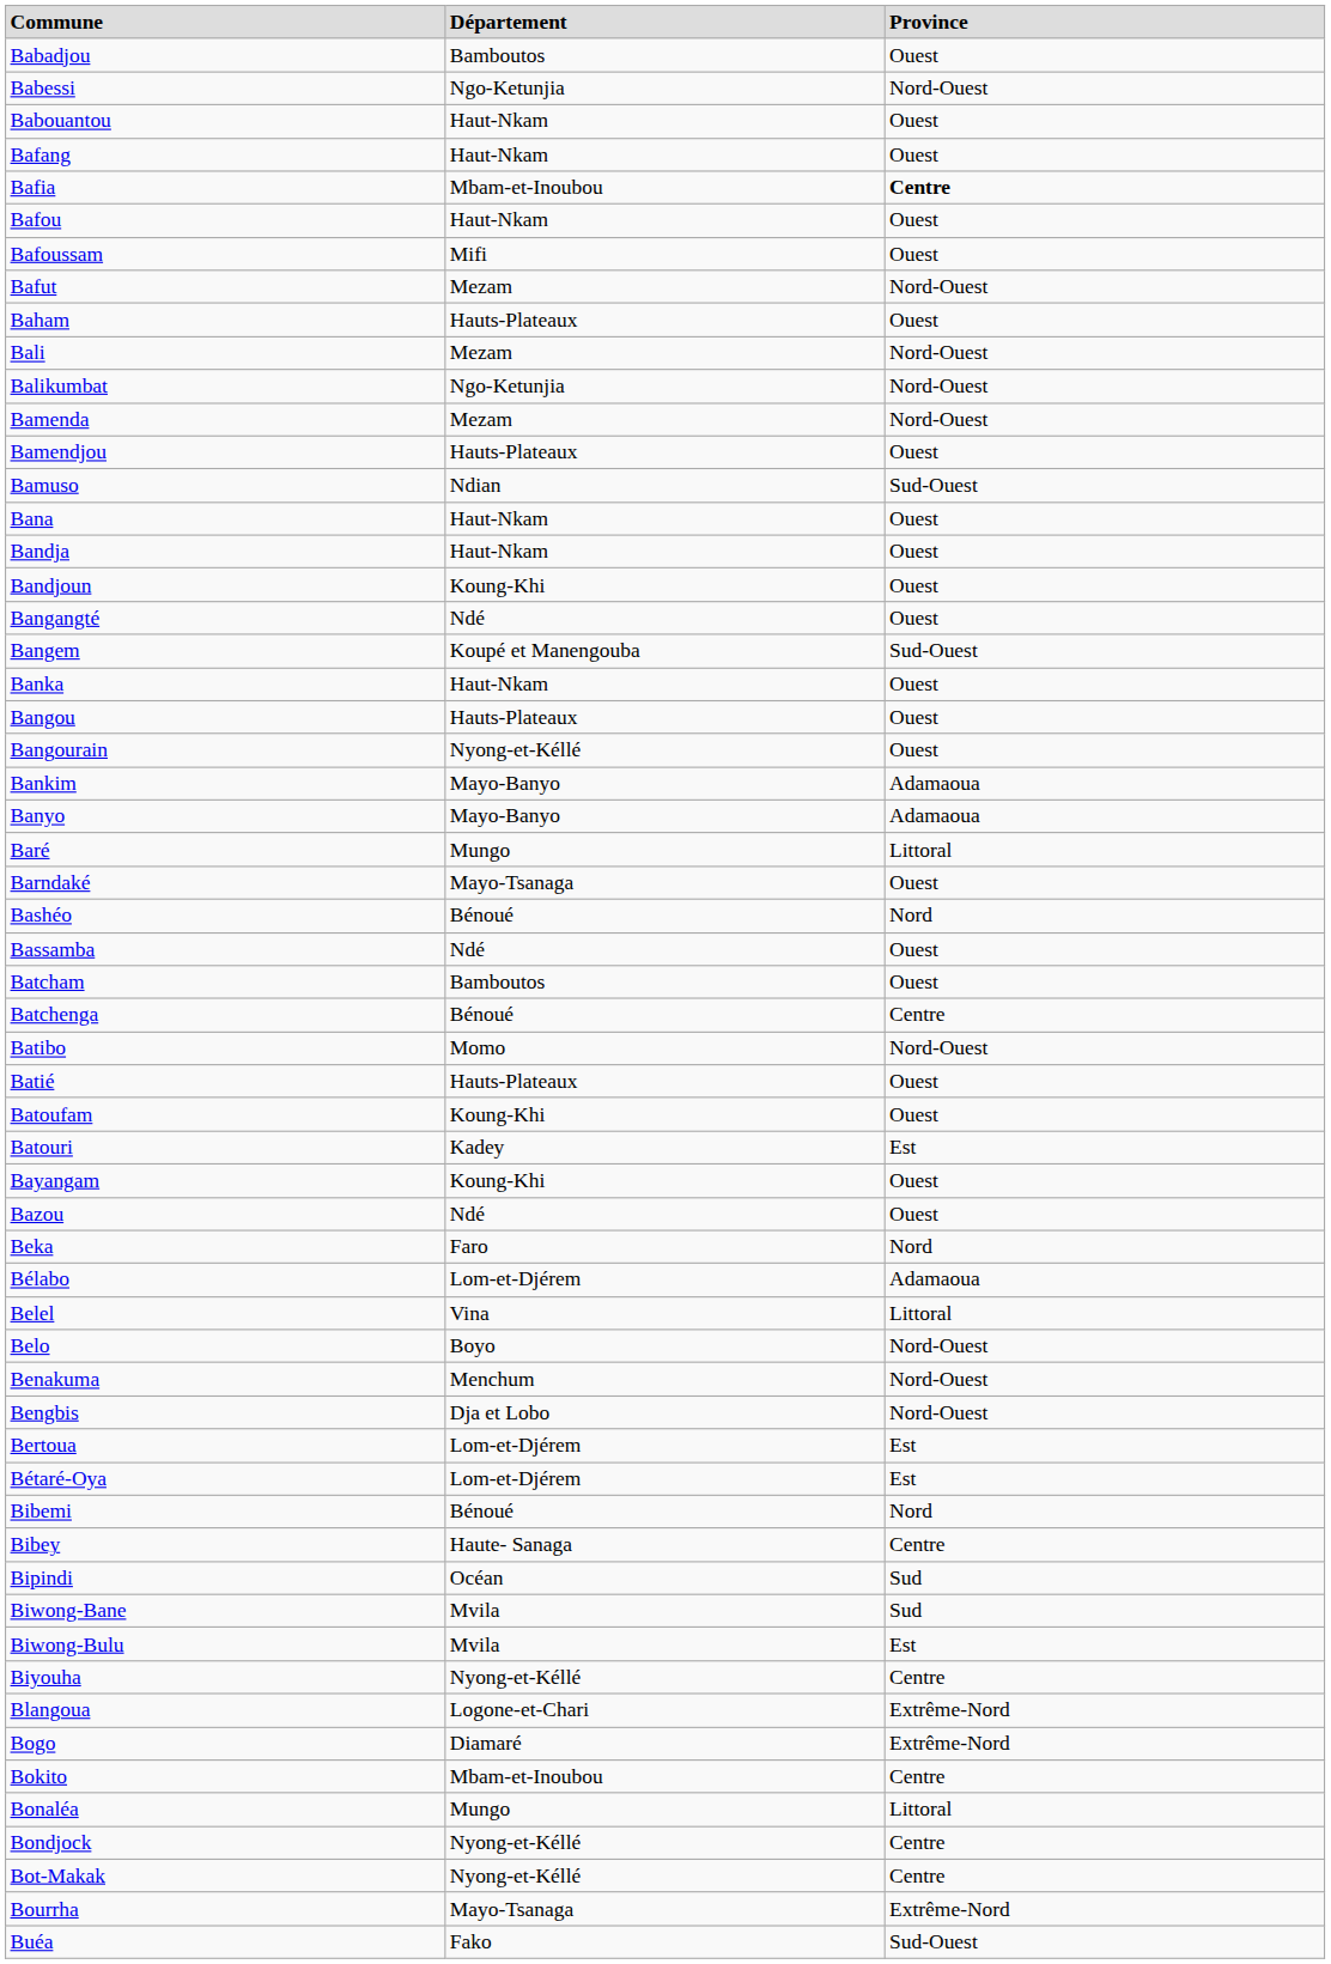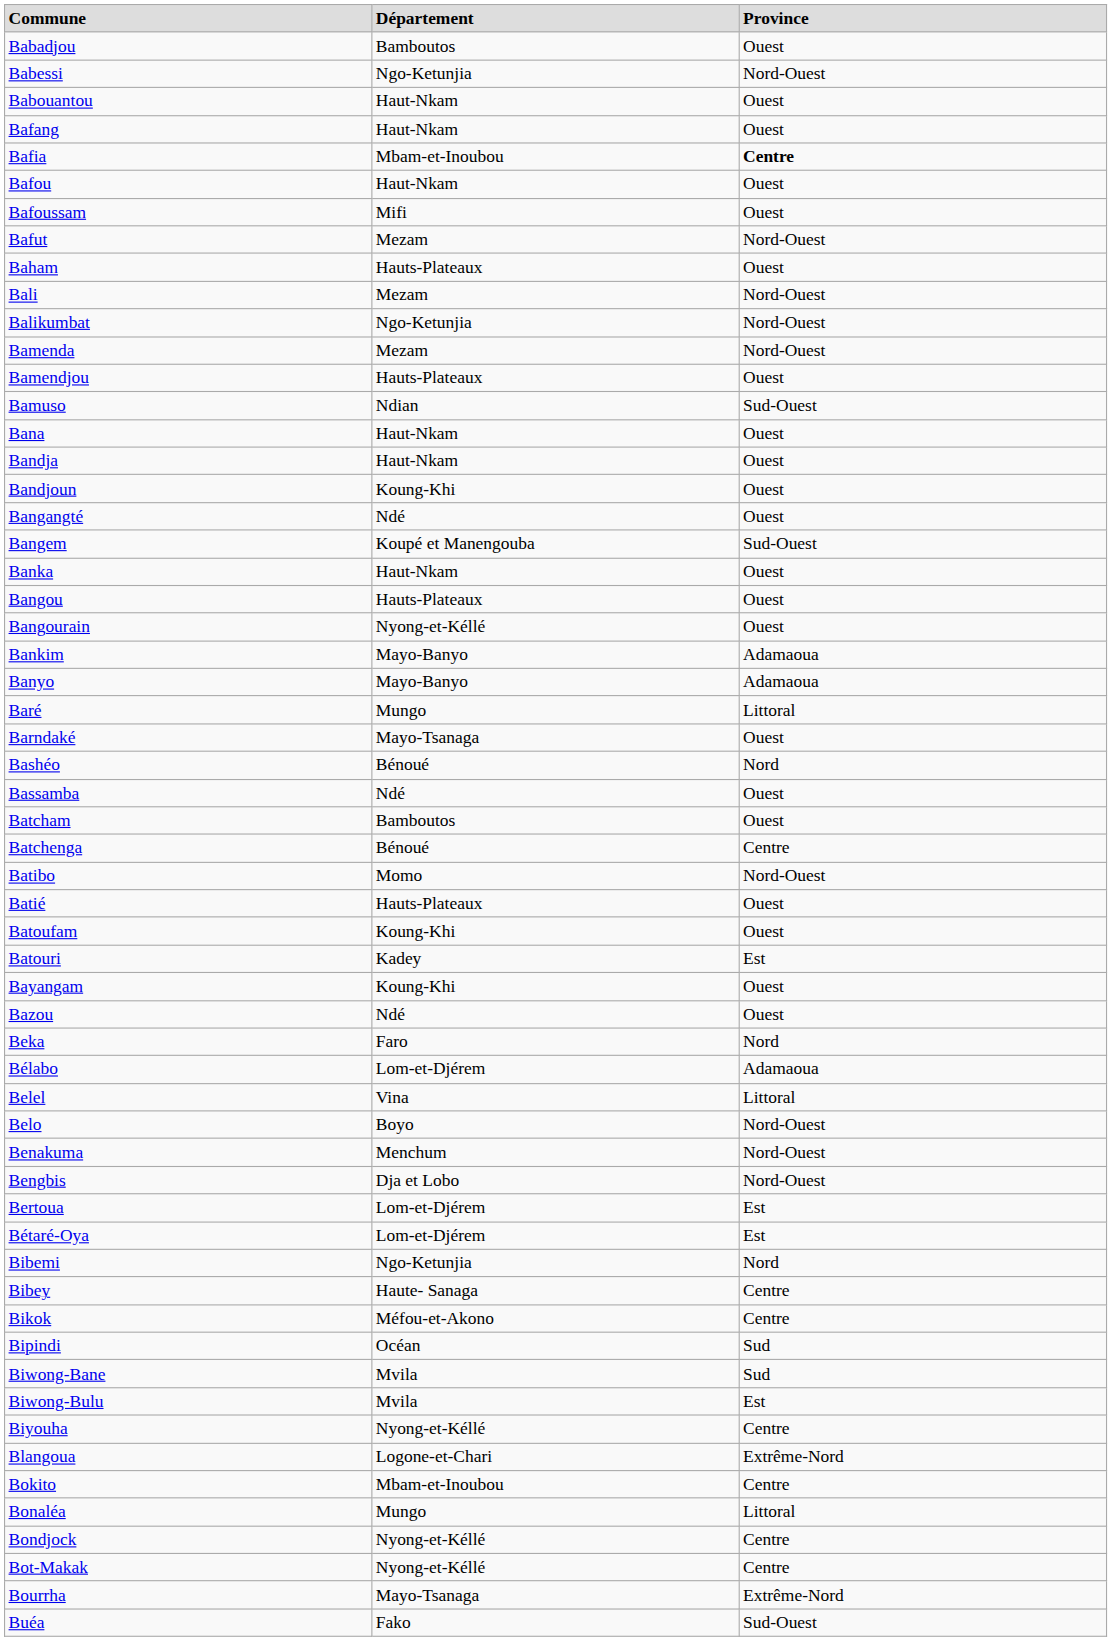Bibemi | Département: Bénoué -> Ngo-Ketunjia
+ row: Bikok | Méfou-et-Akono | Centre
- row: Bogo | Diamaré | Extrême-Nord
